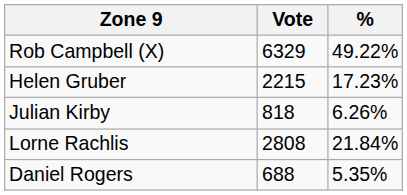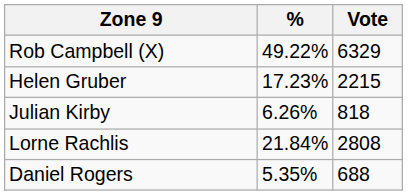columns swapped: Vote <-> %
